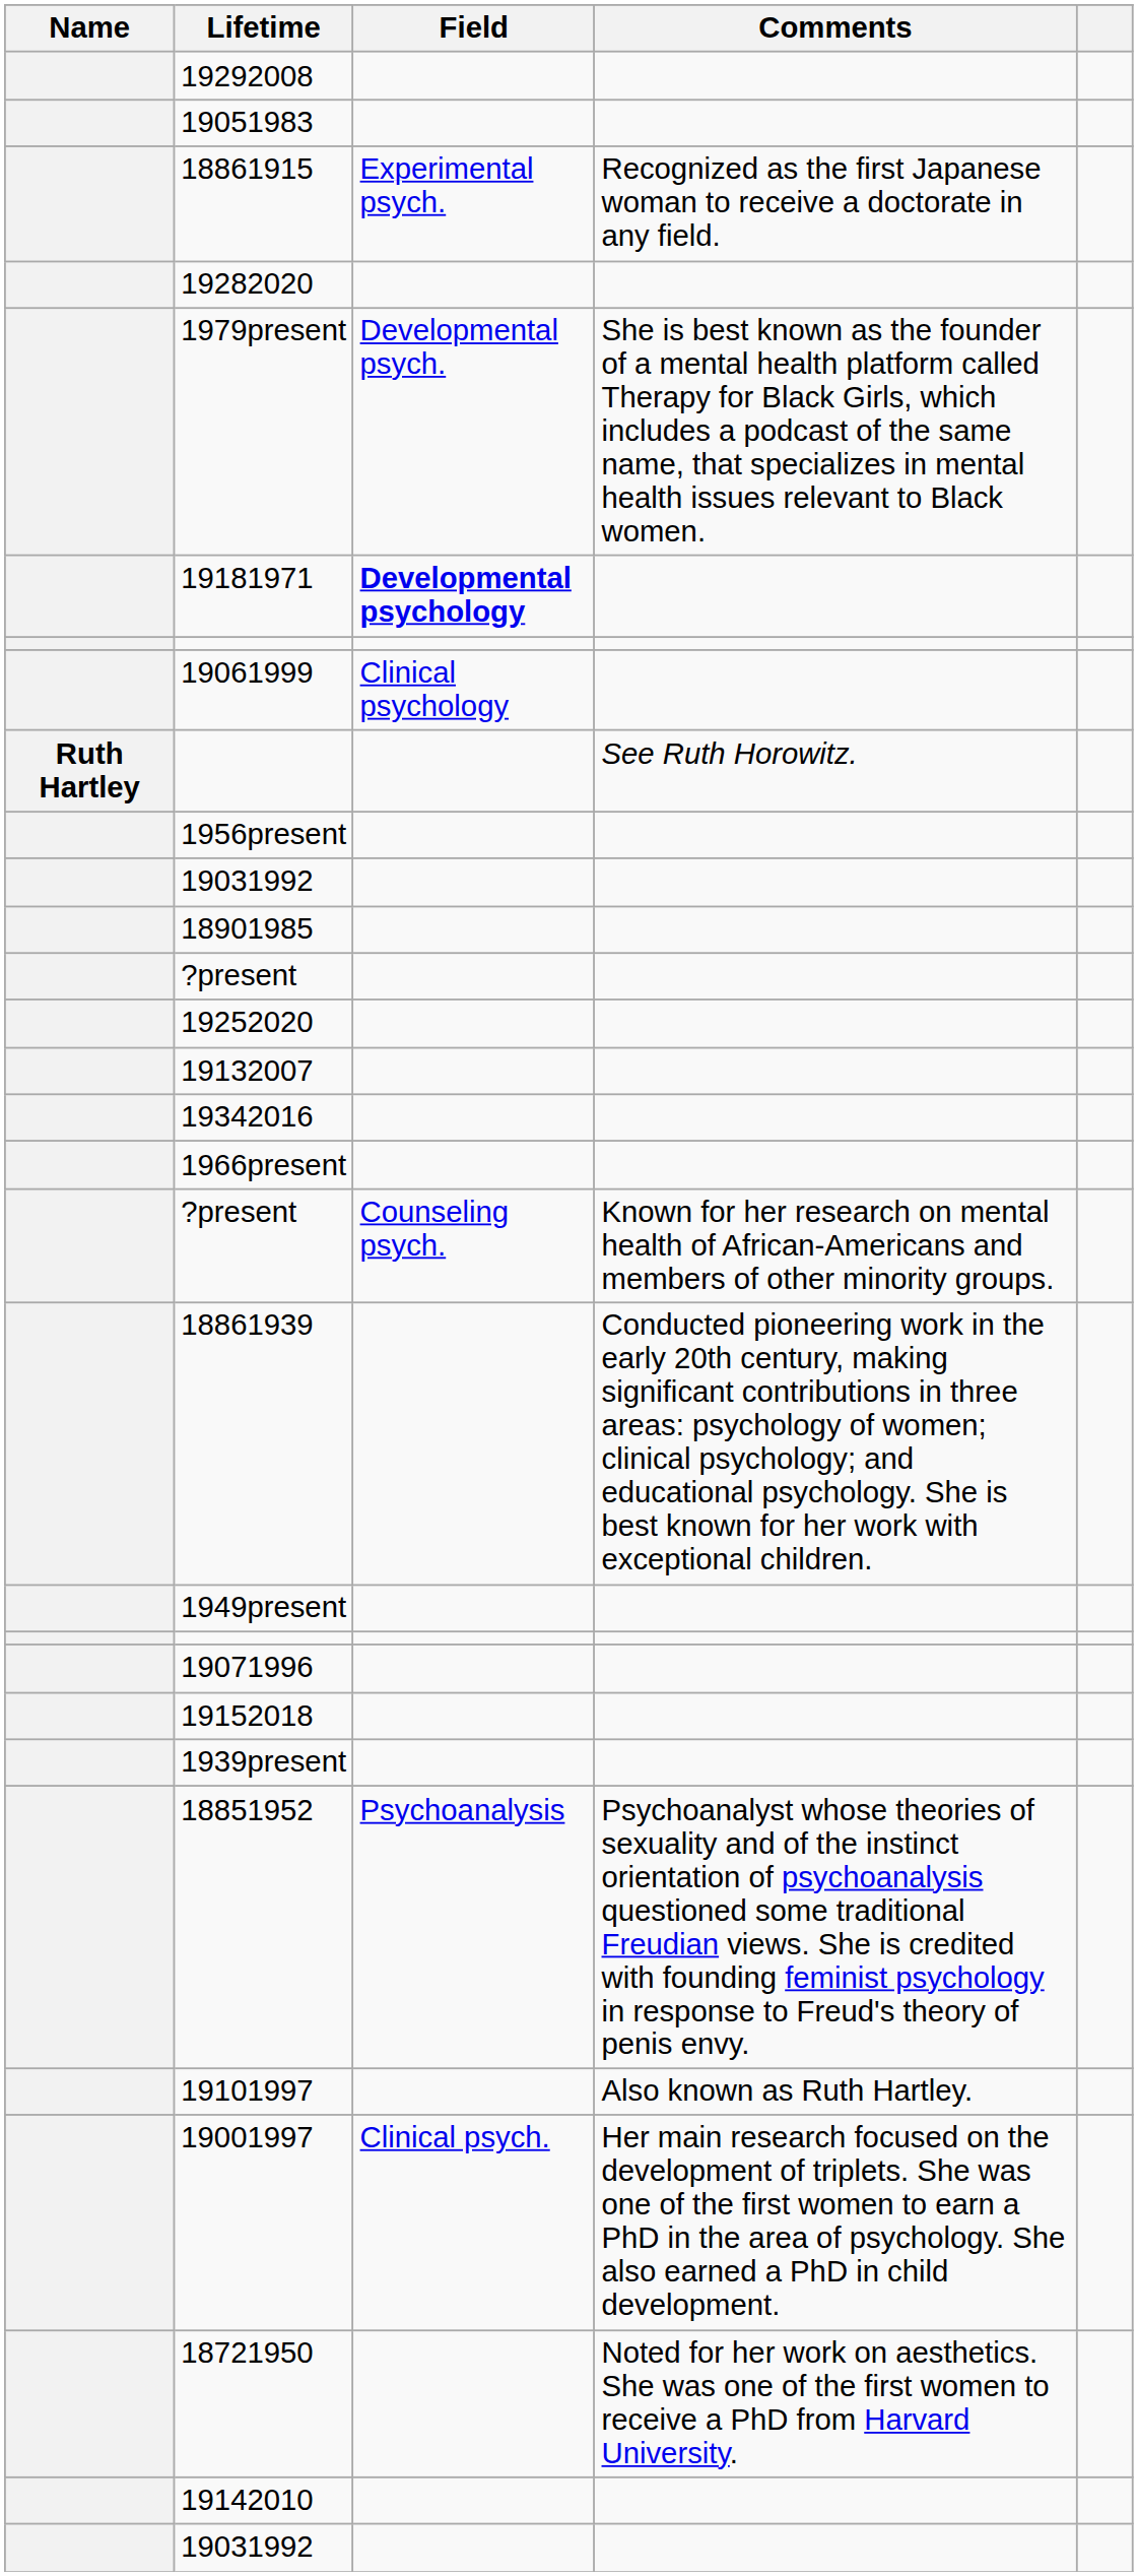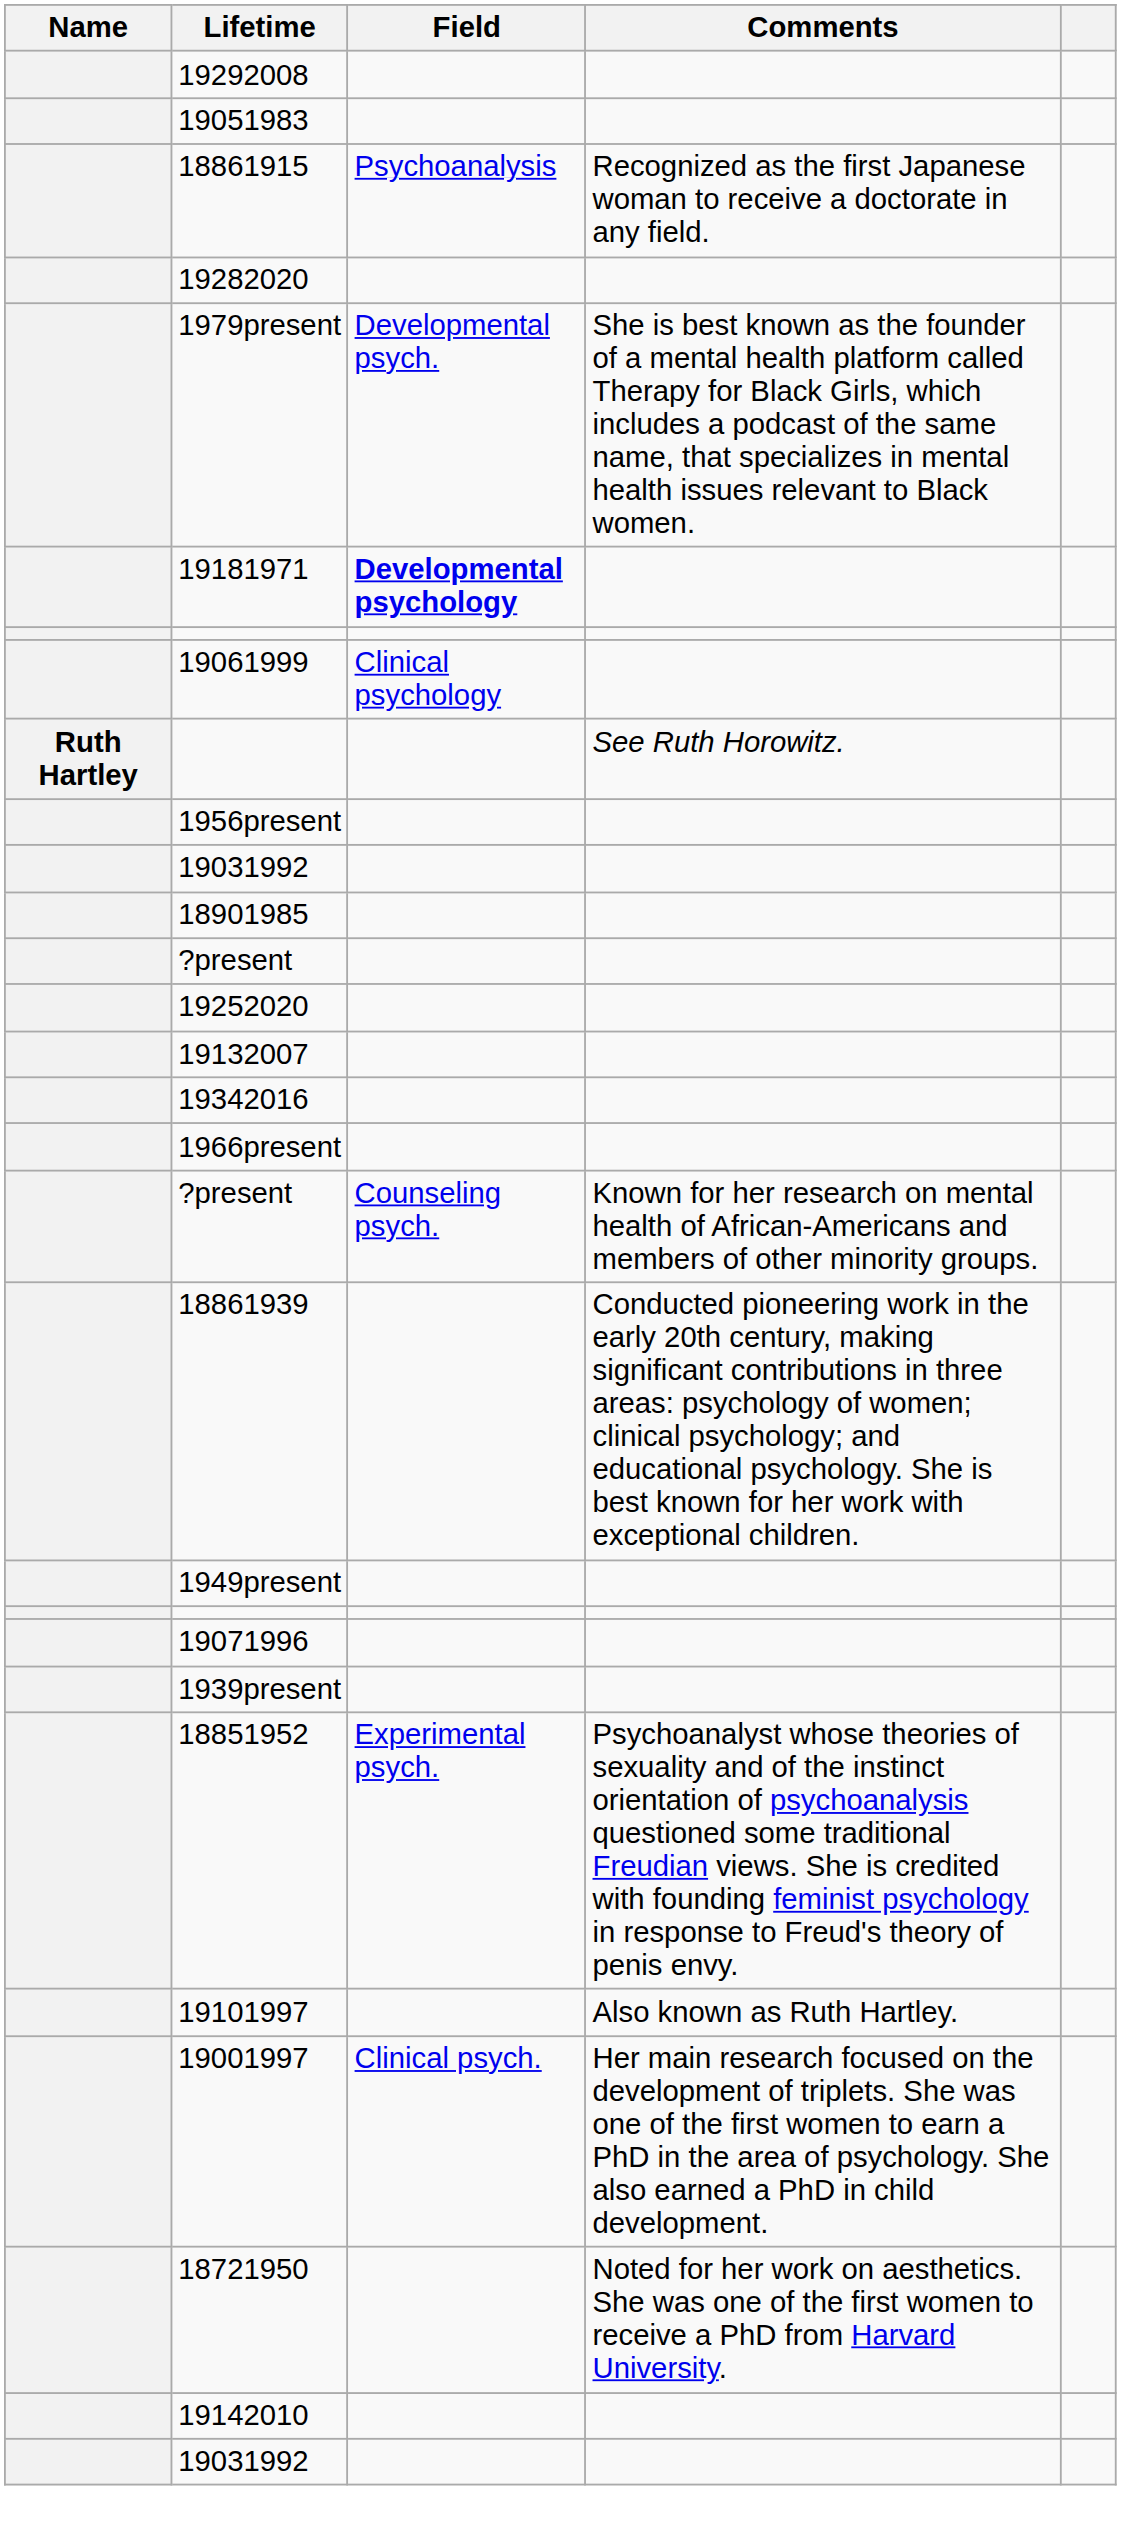18861915 | Field: Experimental psych. -> Psychoanalysis
- row: 19152018
18851952 | Field: Psychoanalysis -> Experimental psych.
